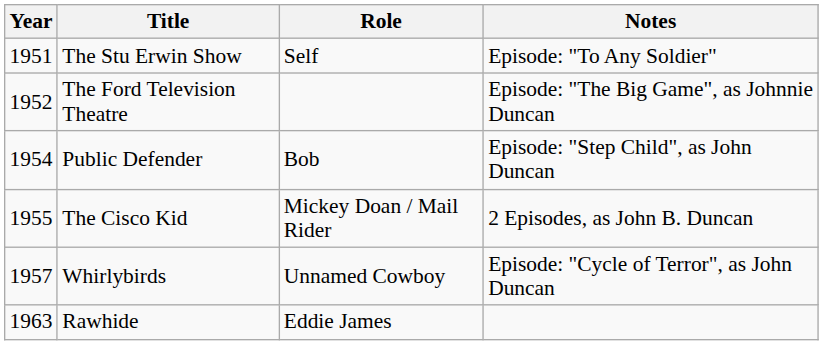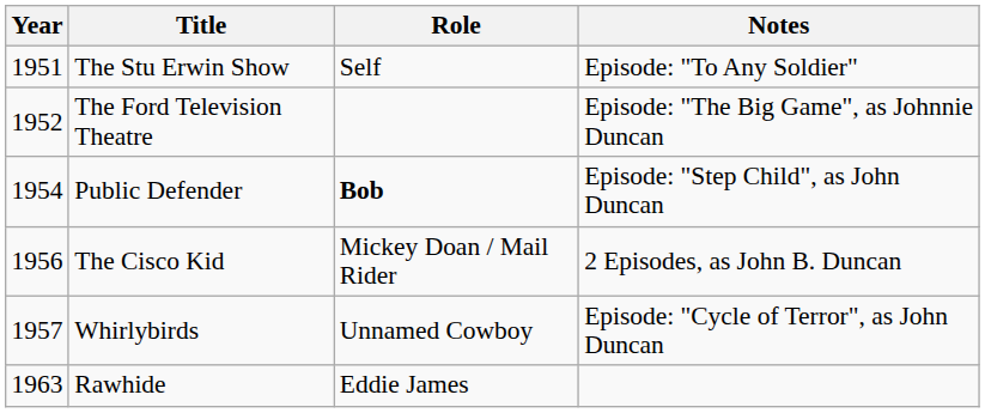Public Defender | Role: normal -> bold
The Cisco Kid | Year: 1955 -> 1956
